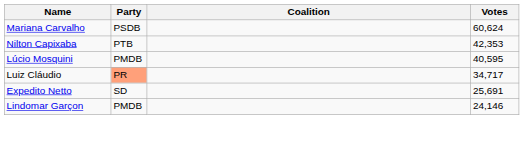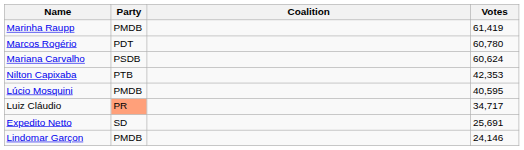+ row: Marinha Raupp | PMDB | 61,419
+ row: Marcos Rogério | PDT | 60,780
